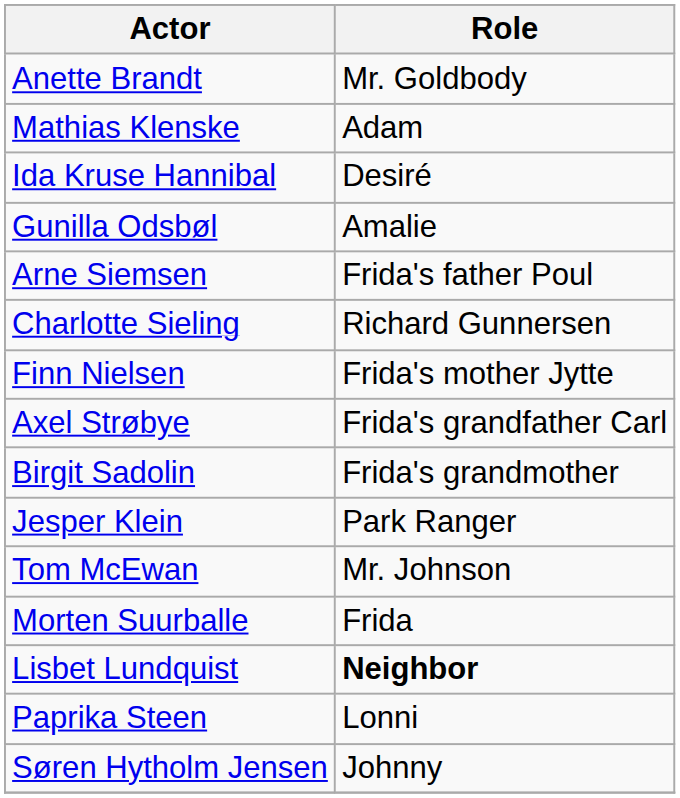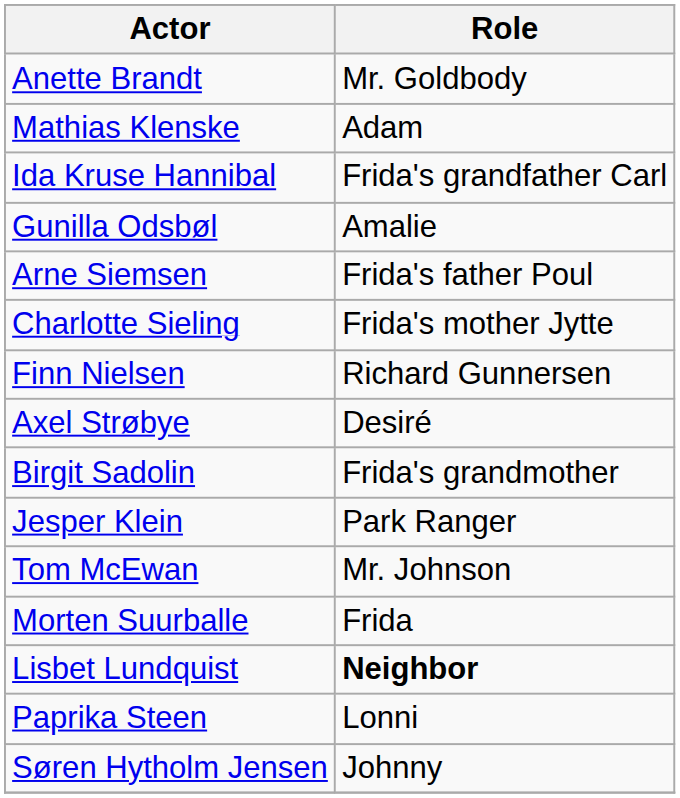Ida Kruse Hannibal | Role: Desiré -> Frida's grandfather Carl
Charlotte Sieling | Role: Richard Gunnersen -> Frida's mother Jytte
Finn Nielsen | Role: Frida's mother Jytte -> Richard Gunnersen
Axel Strøbye | Role: Frida's grandfather Carl -> Desiré
